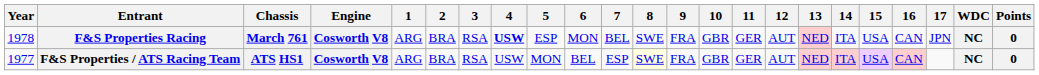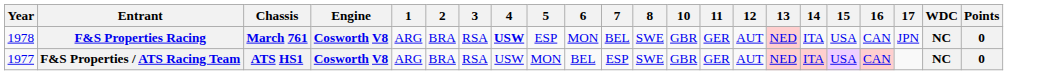- column: 9 | FRA | FRA
F&S Properties / ATS Racing Team | 8: lightyellow background -> no background
